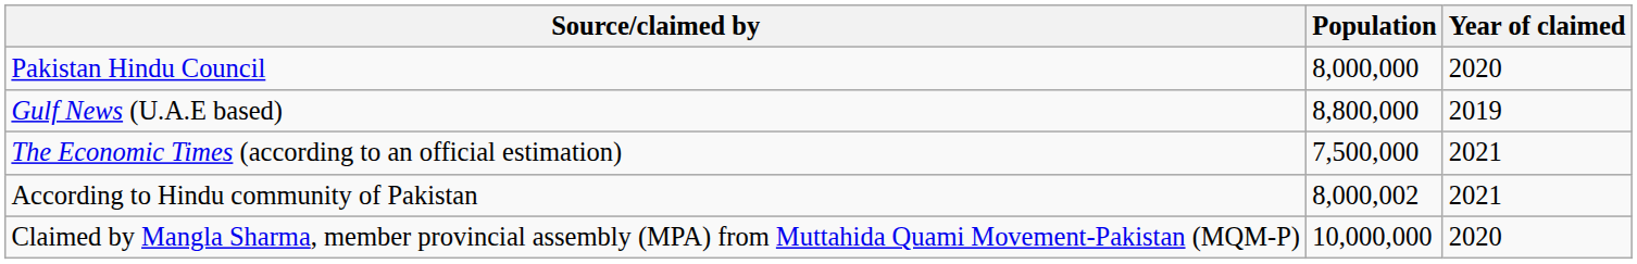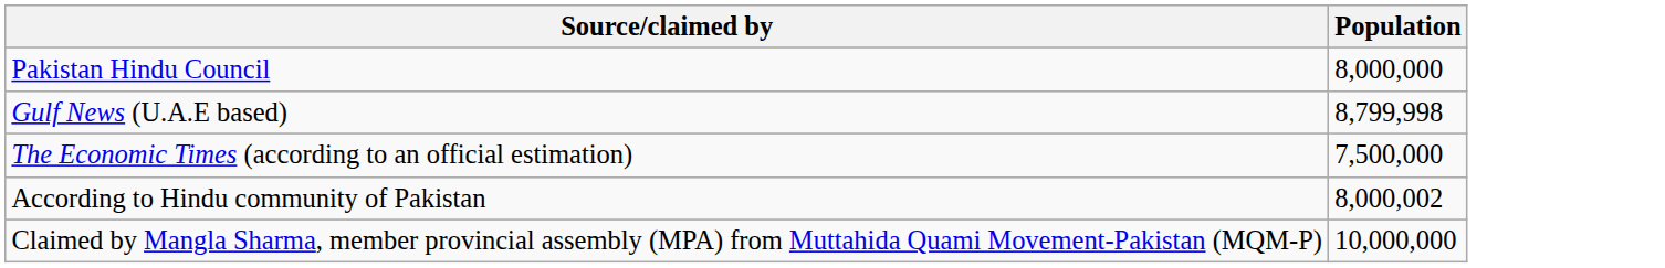- column: Year of claimed | 2020 | 2019 | 2021 | 2021 | 2020
Gulf News (U.A.E based) | Population: 8,800,000 -> 8,799,998
